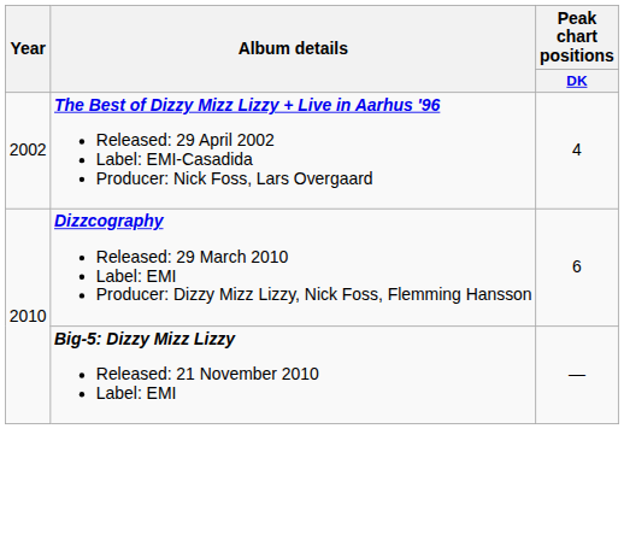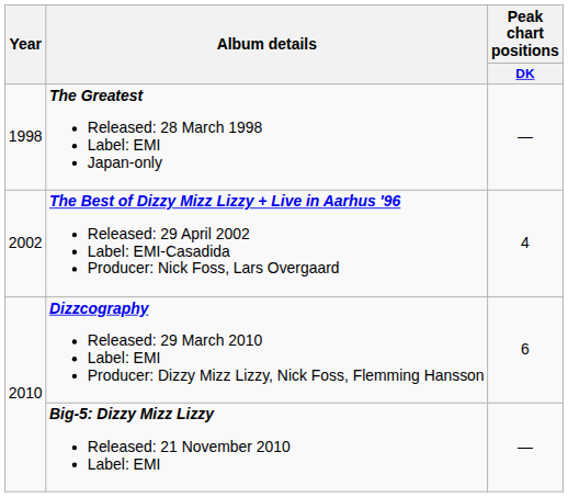+ row: 1998 | The Greatest Released: 28 March 1998 Label: EMI Japan-only | —
